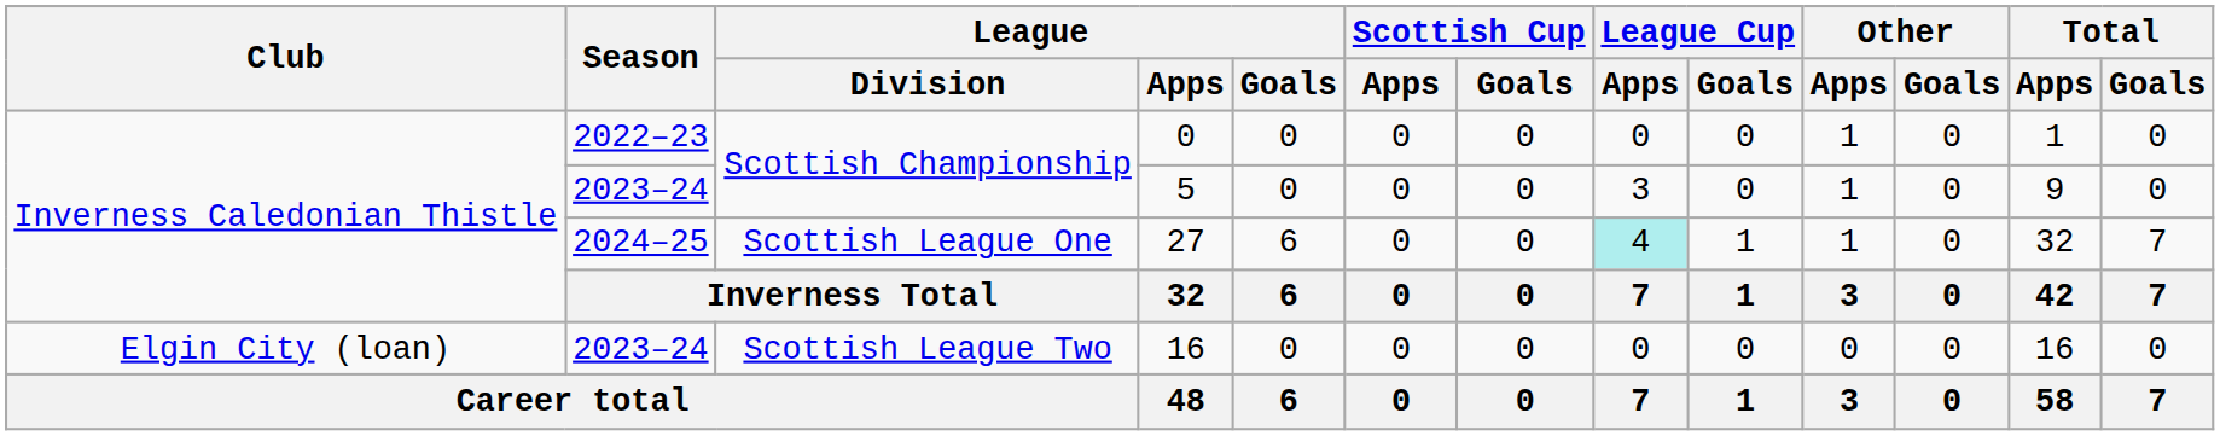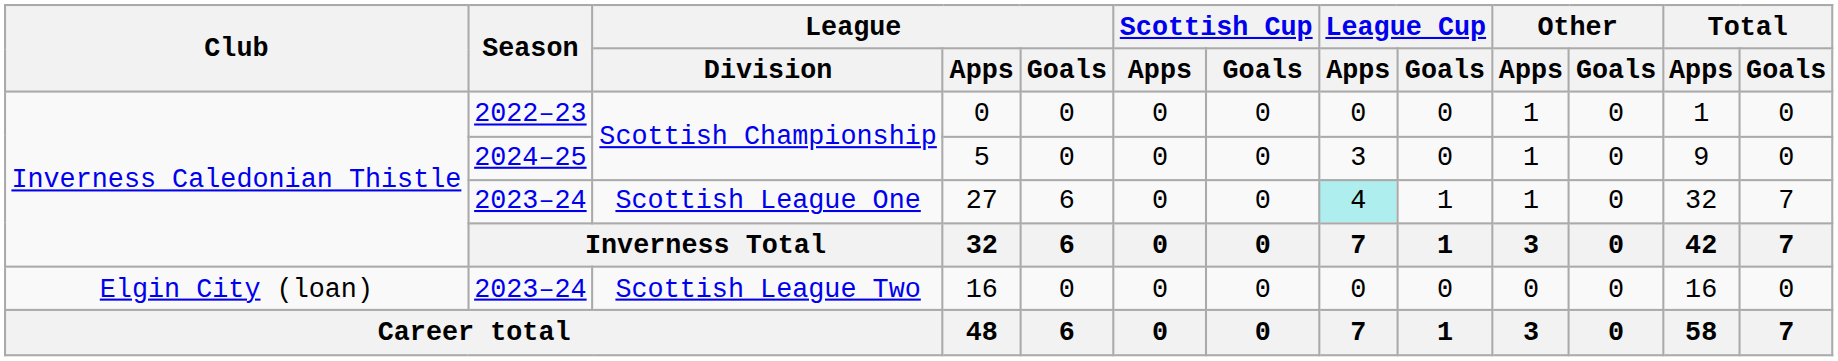5 | Season: 2023–24 -> 2024–25
27 | Season: 2024–25 -> 2023–24
